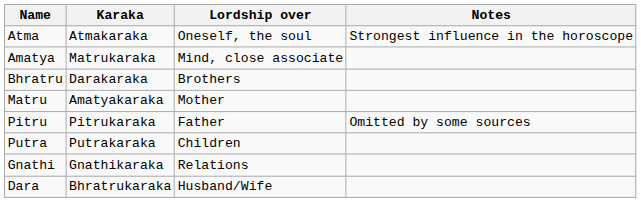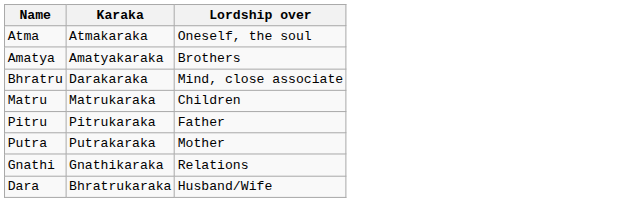- column: Notes | Strongest influence in the horoscope | Omitted by some sources
Amatya | Karaka: Matrukaraka -> Amatyakaraka
Amatya | Lordship over: Mind, close associate -> Brothers
Bhratru | Lordship over: Brothers -> Mind, close associate
Matru | Karaka: Amatyakaraka -> Matrukaraka
Matru | Lordship over: Mother -> Children
Putra | Lordship over: Children -> Mother
